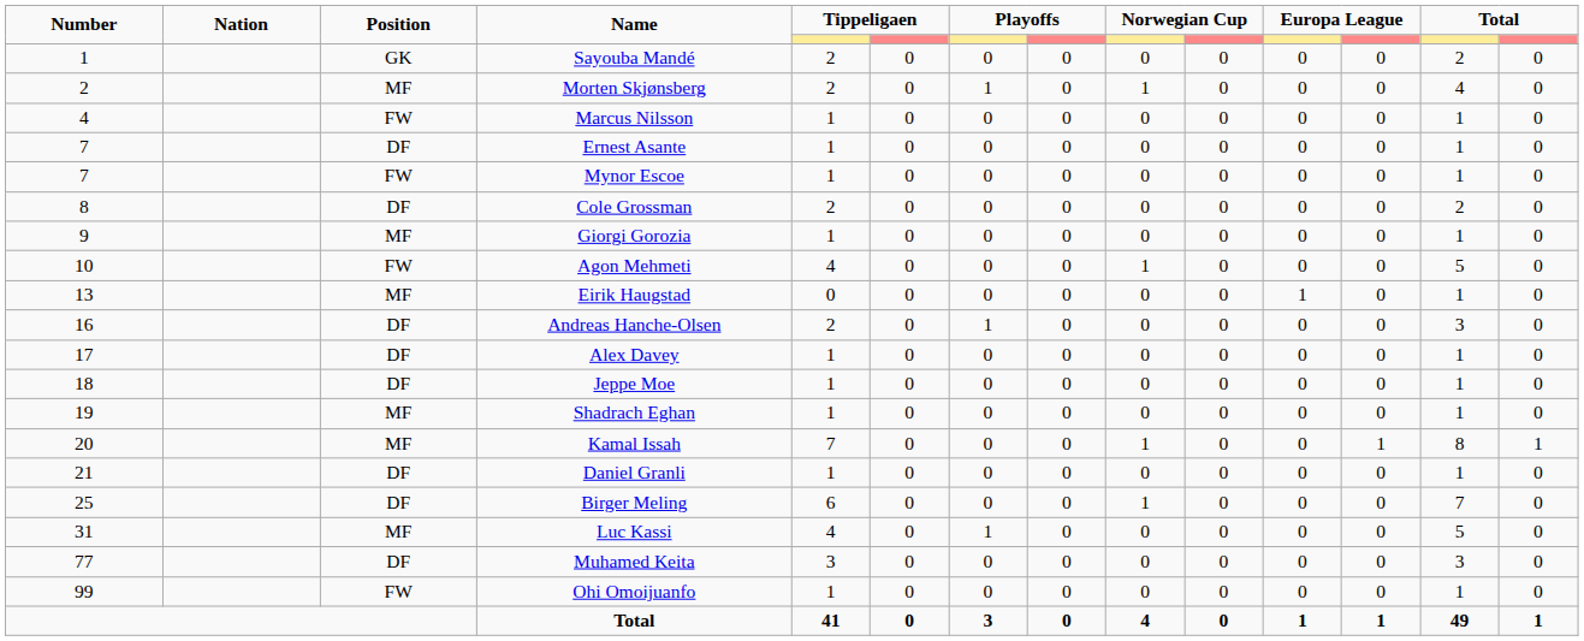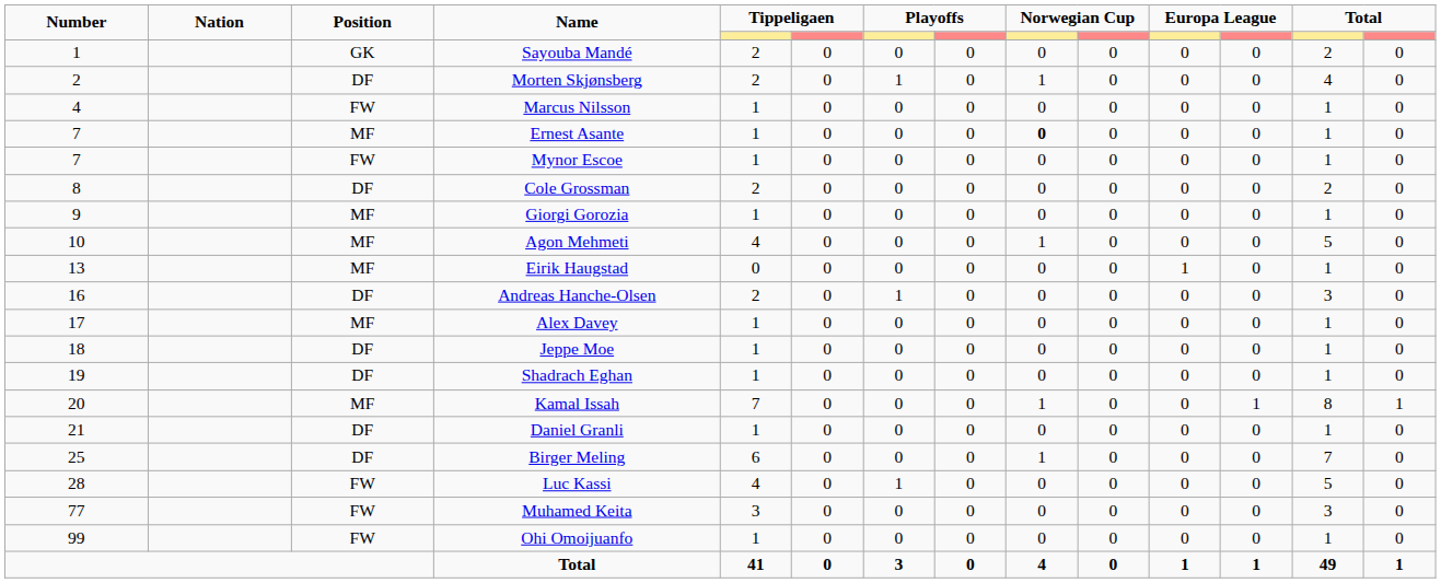Morten Skjønsberg | Position: MF -> DF
Ernest Asante | Position: DF -> MF
Ernest Asante | column 9: normal -> bold
Agon Mehmeti | Position: FW -> MF
Alex Davey | Position: DF -> MF
Shadrach Eghan | Position: MF -> DF
Luc Kassi | Number: 31 -> 28
Luc Kassi | Position: MF -> FW
Muhamed Keita | Position: DF -> FW
